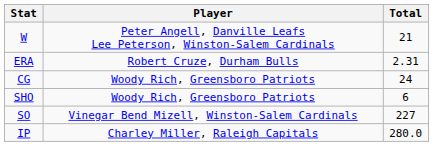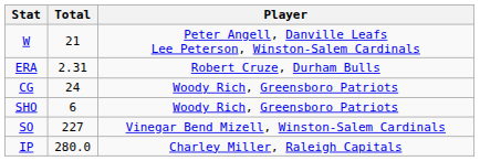columns swapped: Player <-> Total
